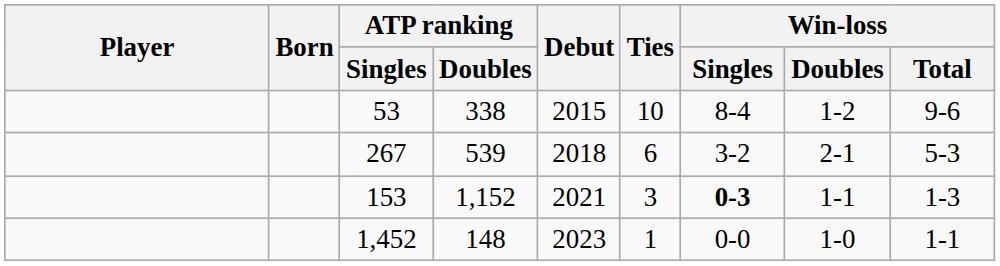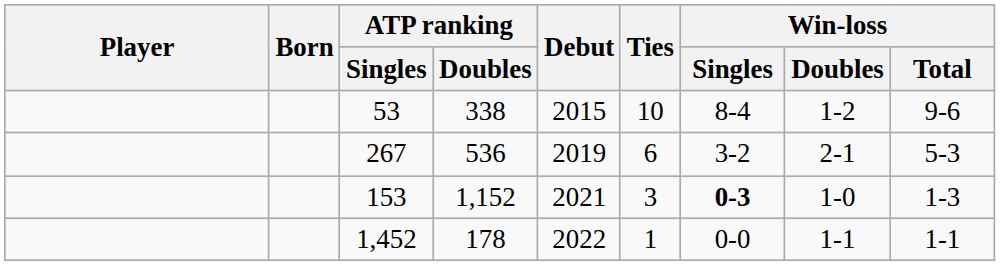267 | ATP ranking / Doubles: 539 -> 536
267 | Debut: 2018 -> 2019
153 | Win-loss / Doubles: 1-1 -> 1-0
1,452 | ATP ranking / Doubles: 148 -> 178
1,452 | Debut: 2023 -> 2022
1,452 | Win-loss / Doubles: 1-0 -> 1-1
